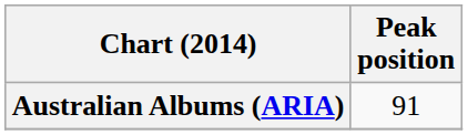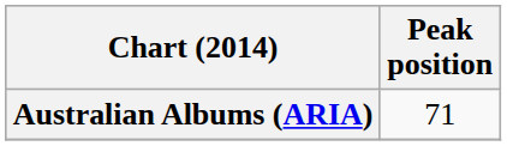Australian Albums (ARIA) | Peak position: 91 -> 71
